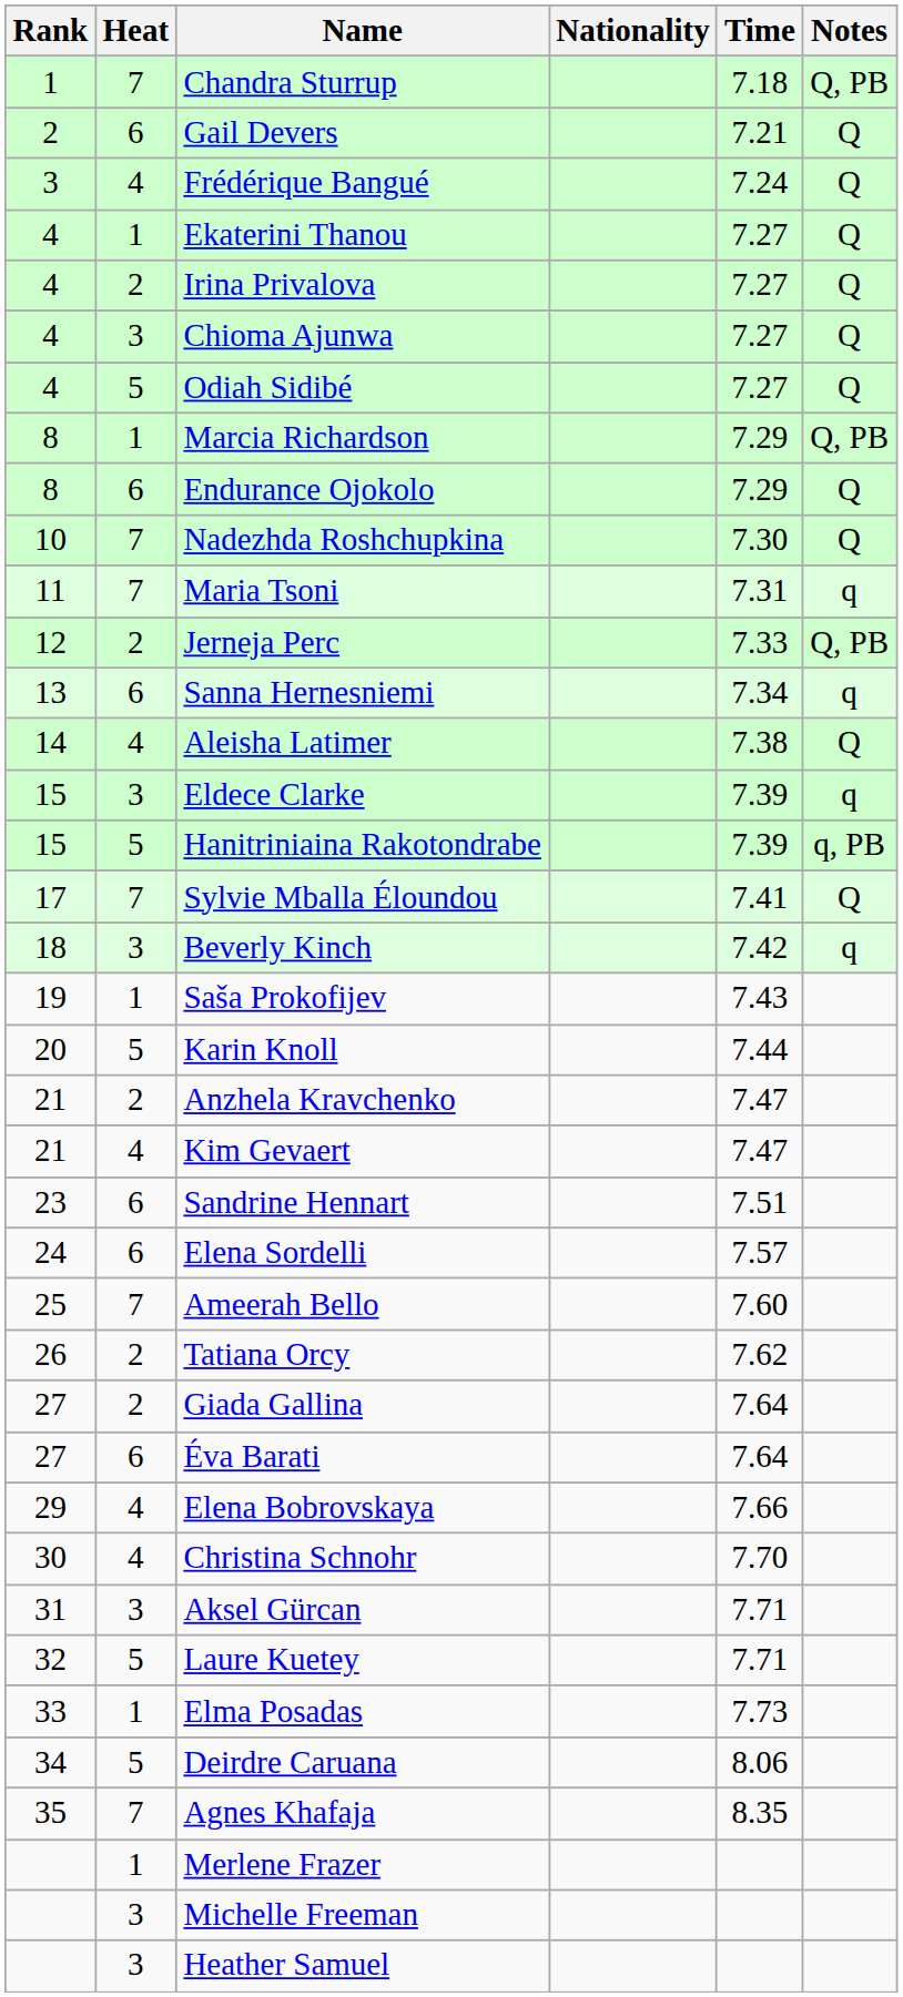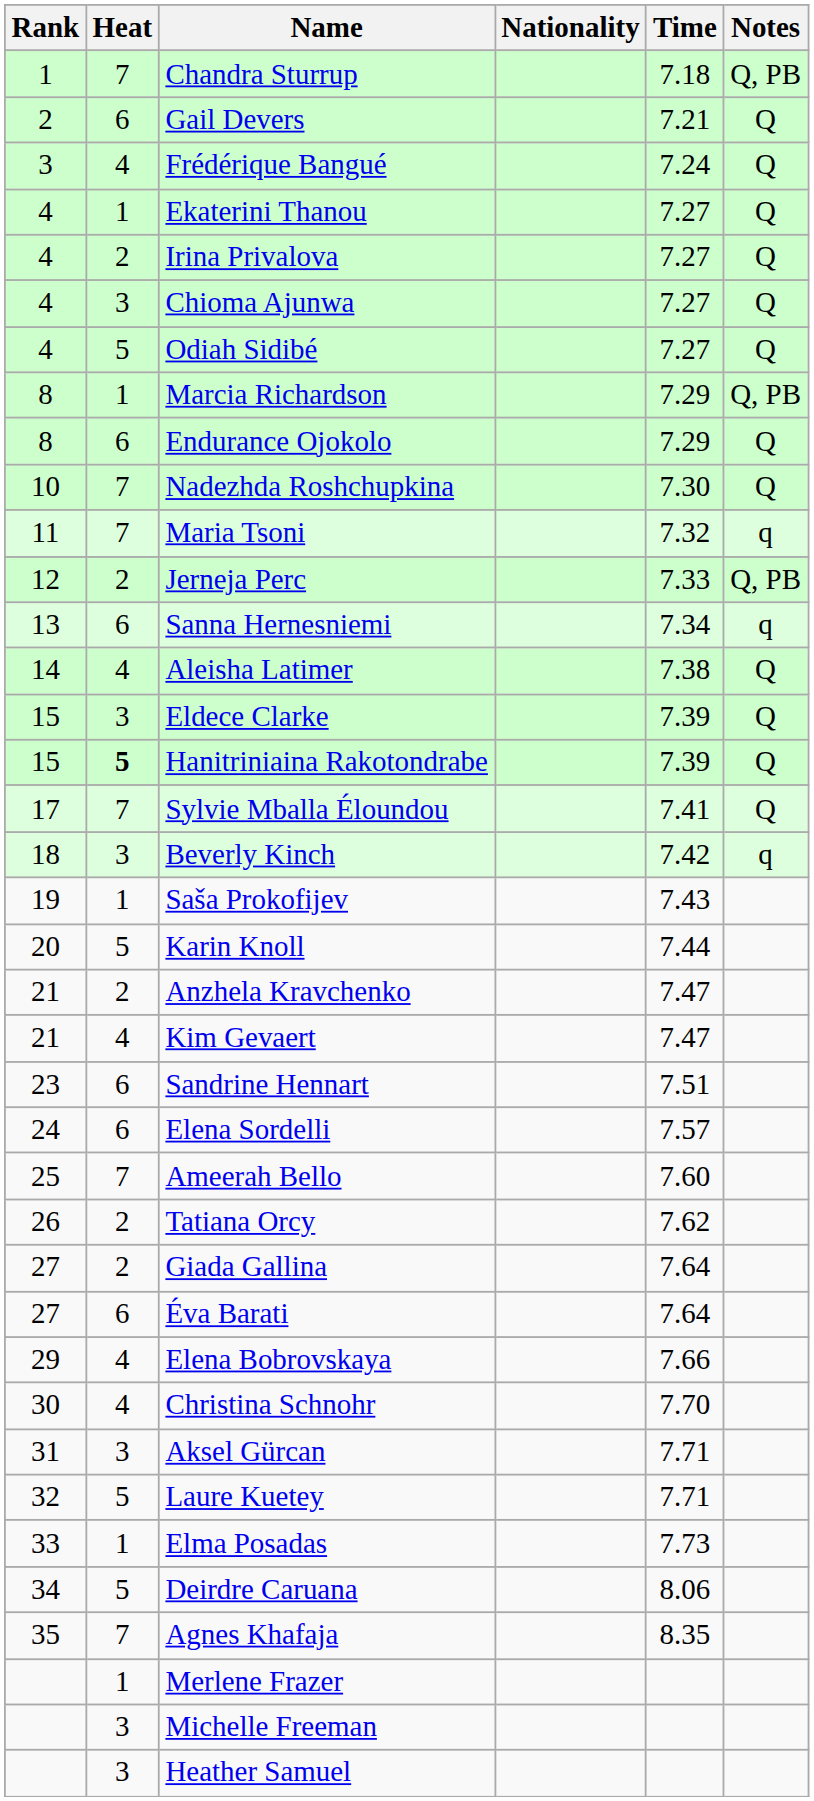Maria Tsoni | Time: 7.31 -> 7.32
Eldece Clarke | Notes: q -> Q
Hanitriniaina Rakotondrabe | Heat: normal -> bold
Hanitriniaina Rakotondrabe | Notes: q, PB -> Q
